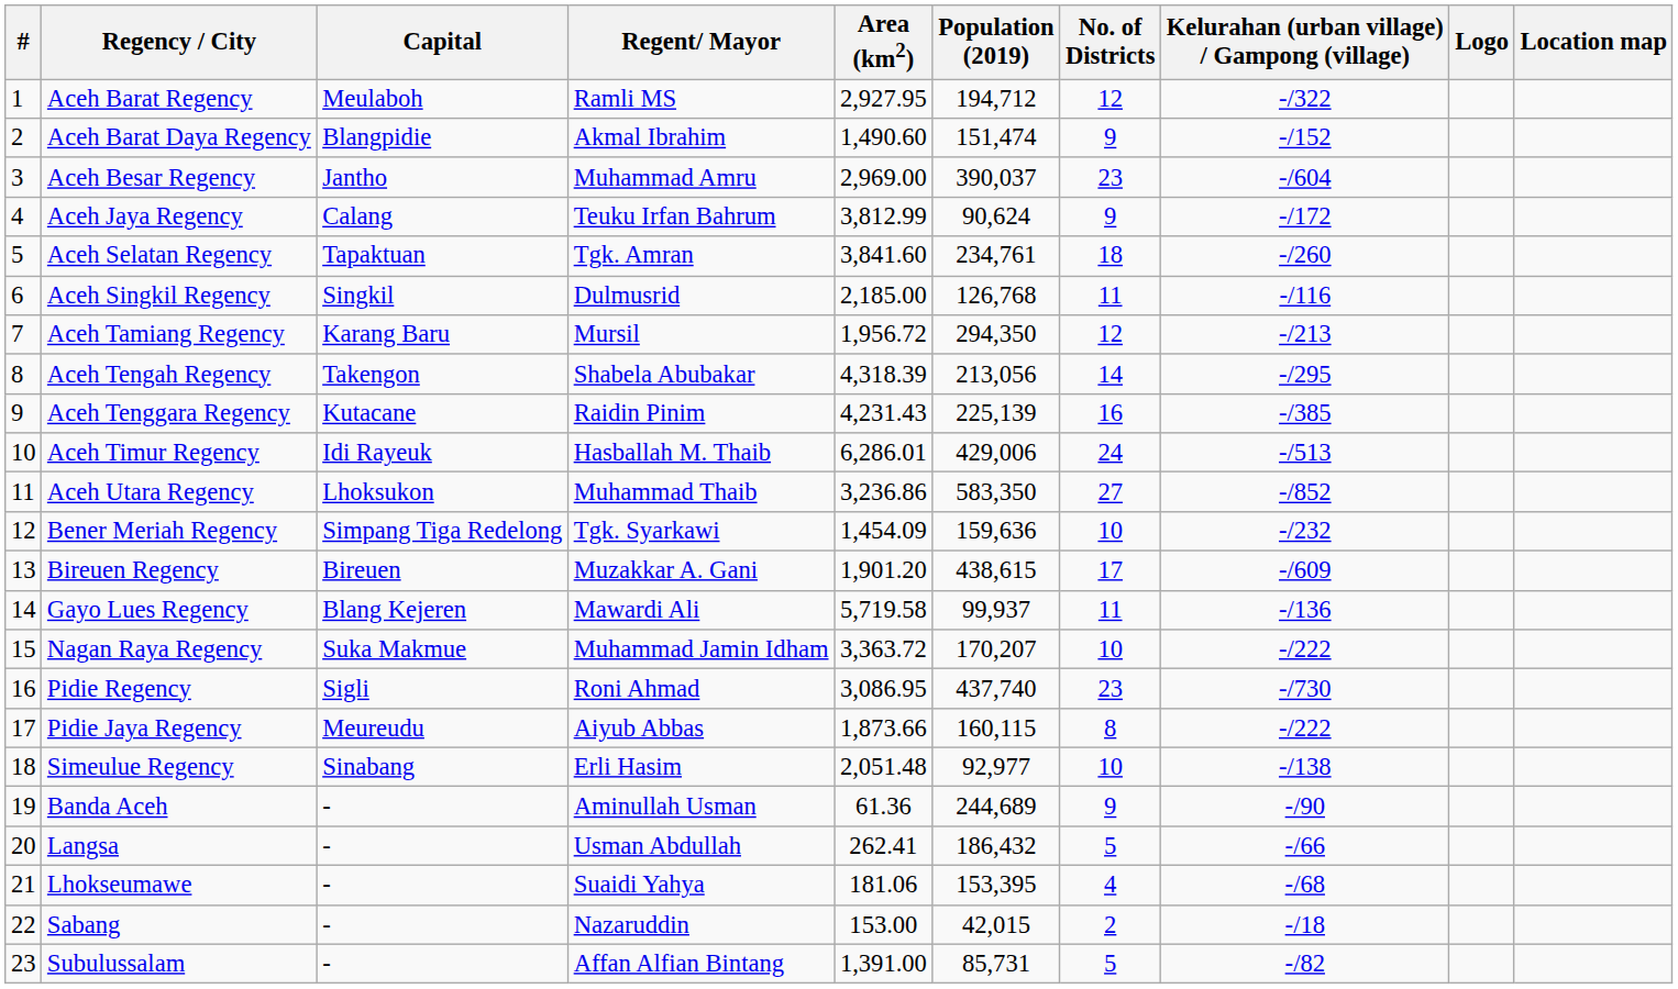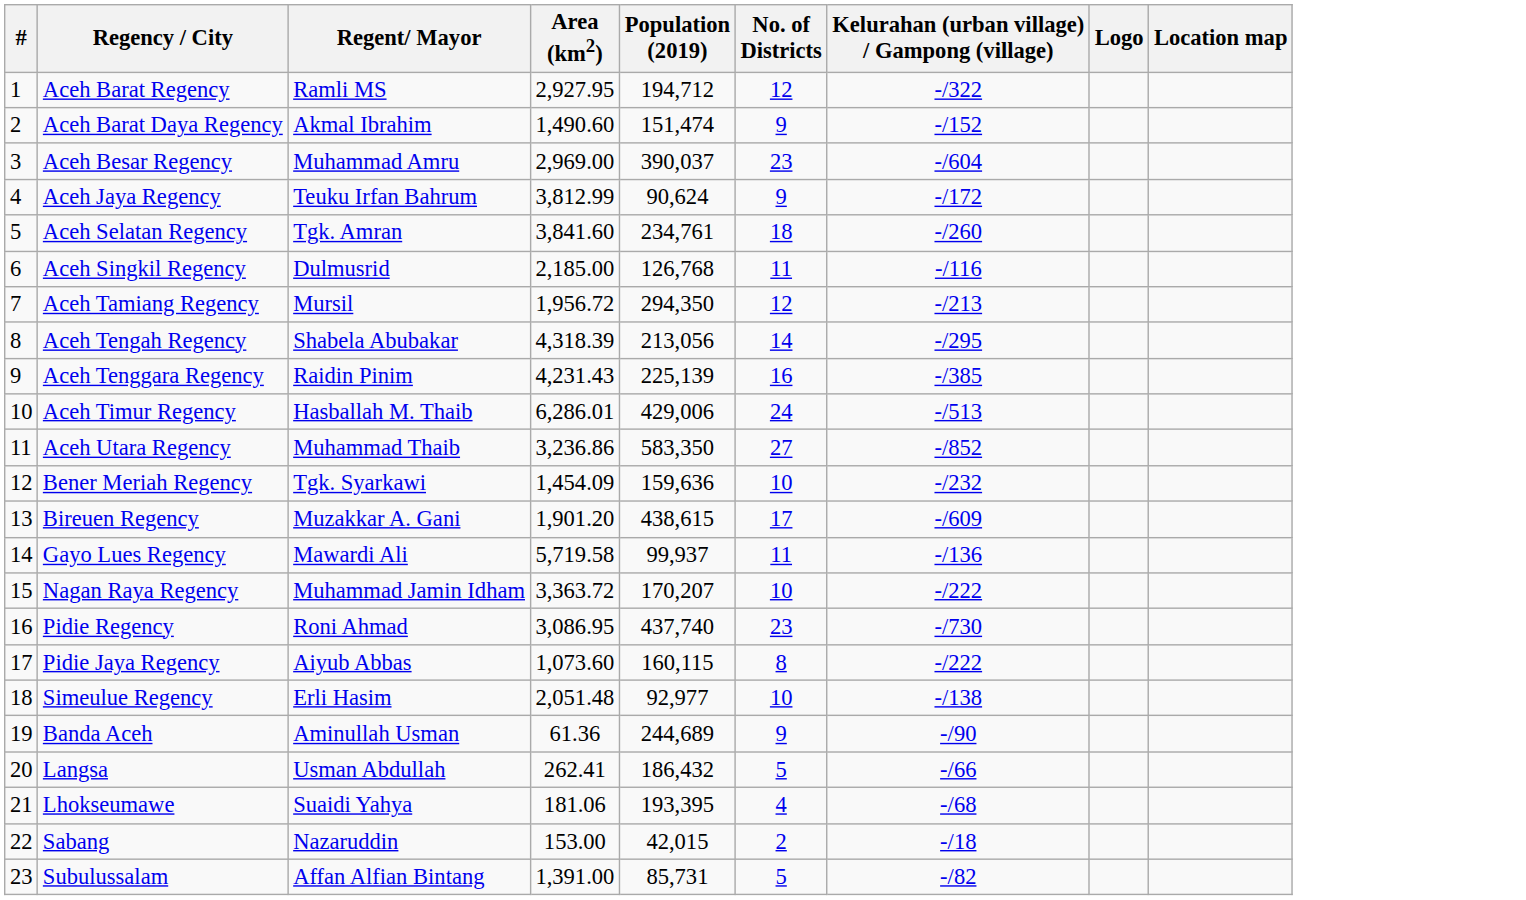- column: Capital | Meulaboh | Blangpidie | Jantho | Calang | Tapaktuan | Singkil | Karang Baru | Takengon | Kutacane | Idi Rayeuk | Lhoksukon | Simpang Tiga Redelong | Bireuen | Blang Kejeren | Suka Makmue | Sigli | Meureudu | Sinabang | - | - | - | - | -
Pidie Jaya Regency | Area (km2): 1,873.66 -> 1,073.60
Lhokseumawe | Population (2019): 153,395 -> 193,395
